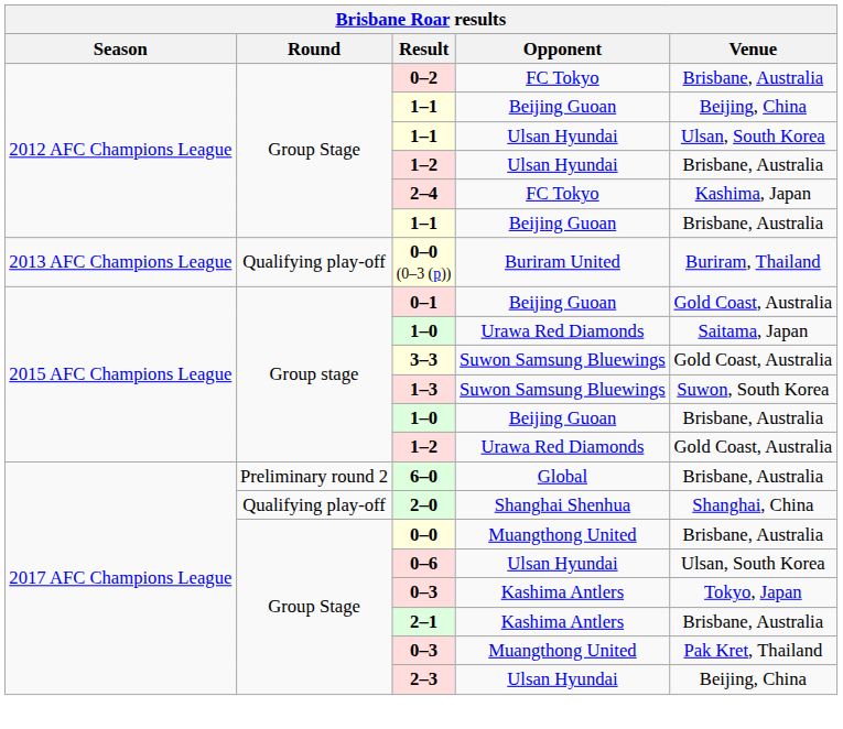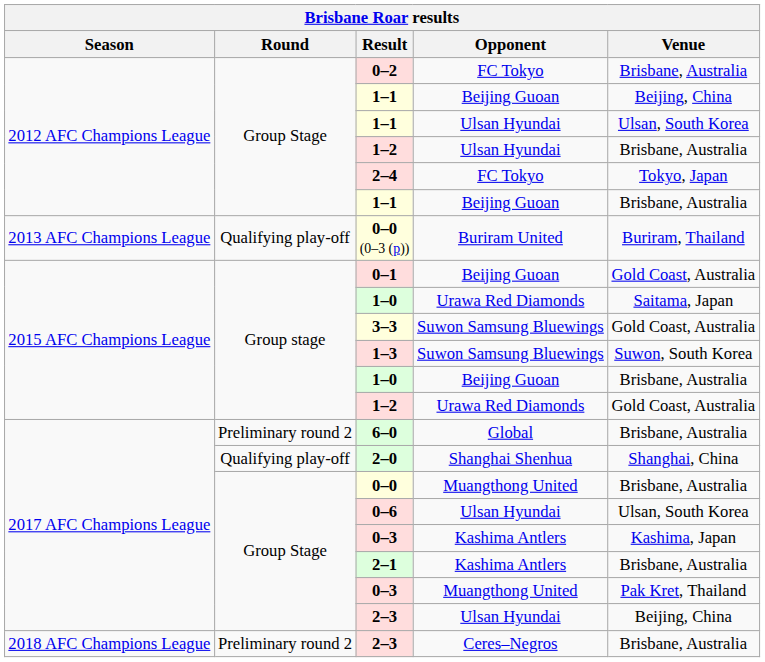2–4 | Venue: Kashima, Japan -> Tokyo, Japan
0–3 / Kashima Antlers | Venue: Tokyo, Japan -> Kashima, Japan
+ row: 2018 AFC Champions League | Preliminary round 2 | 2–3 | Ceres–Negros | Brisbane, Australia
